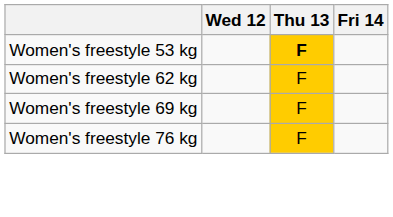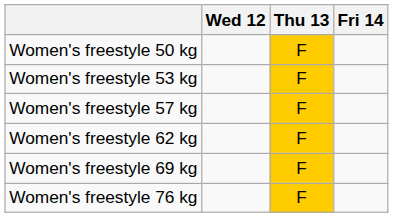+ row: Women's freestyle 50 kg | F
Women's freestyle 53 kg | Thu 13: bold -> normal
+ row: Women's freestyle 57 kg | F
